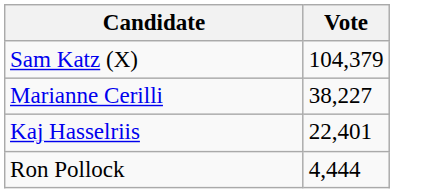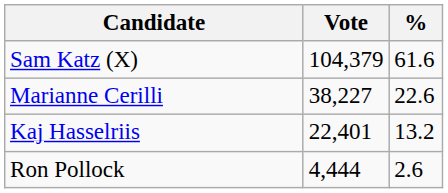+ column: % | 61.6 | 22.6 | 13.2 | 2.6
